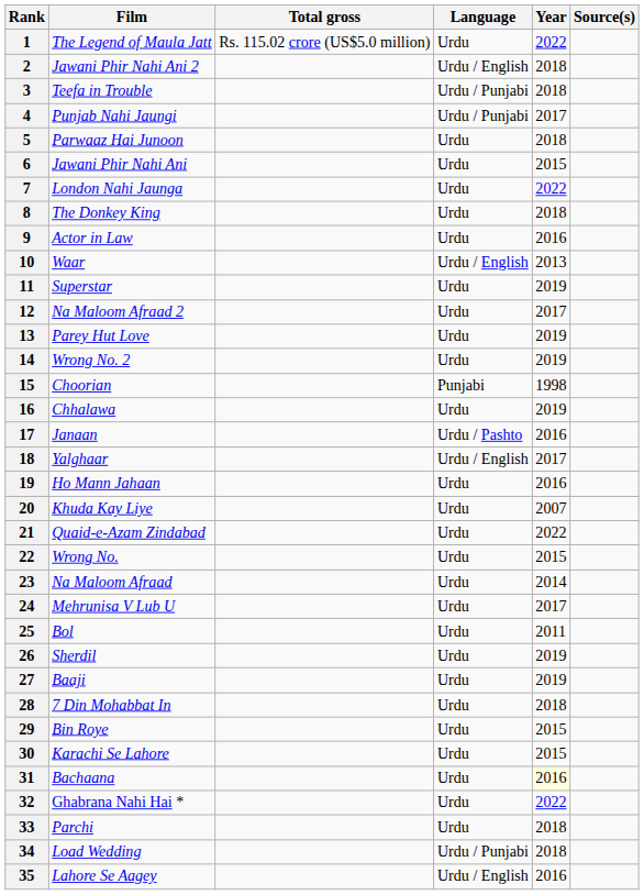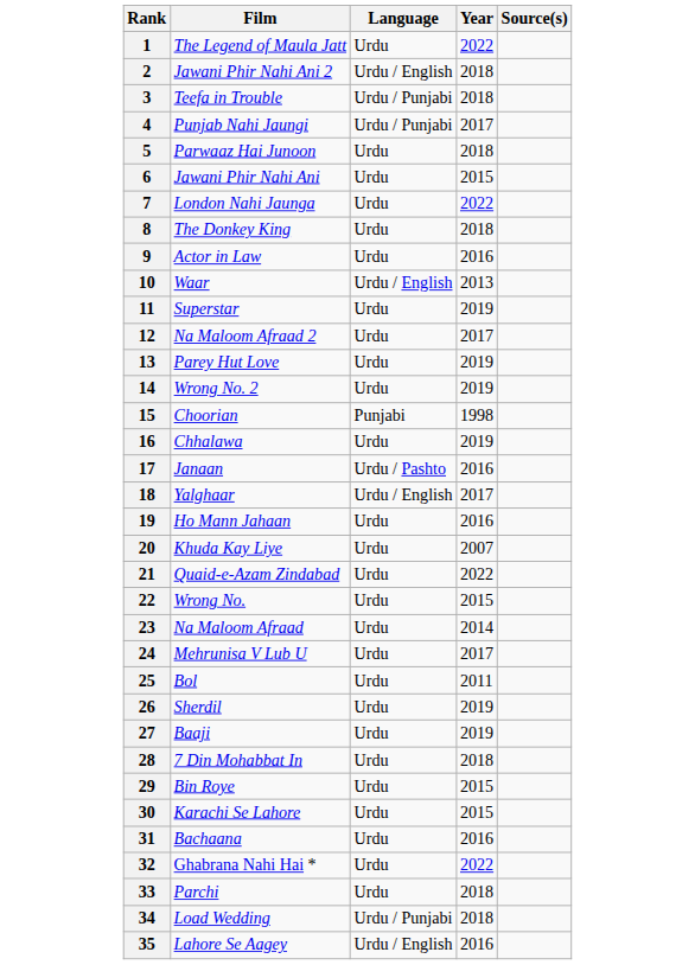- column: Total gross | Rs. 115.02 crore (US$5.0 million)
31 | Year: lightyellow background -> no background
